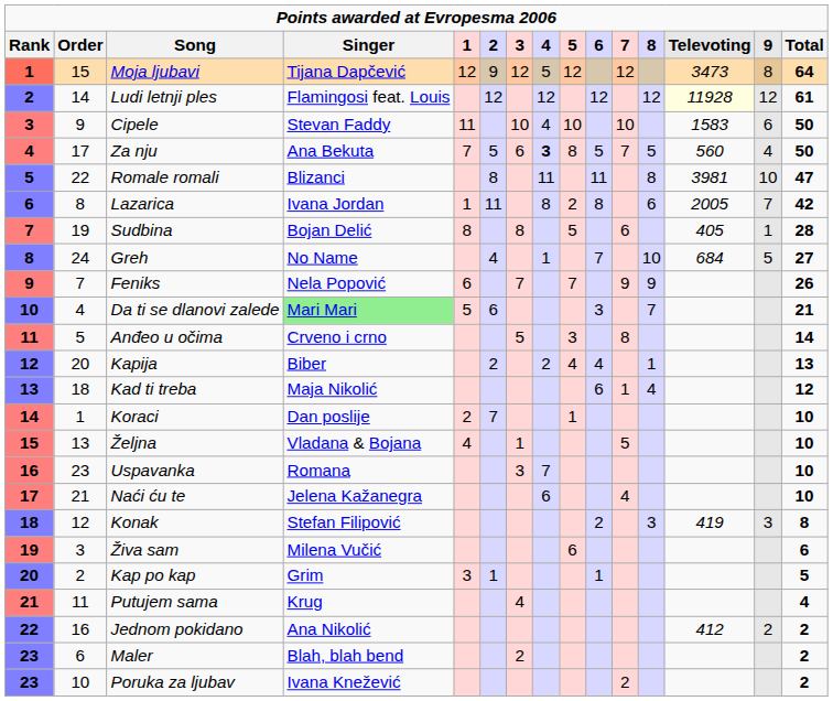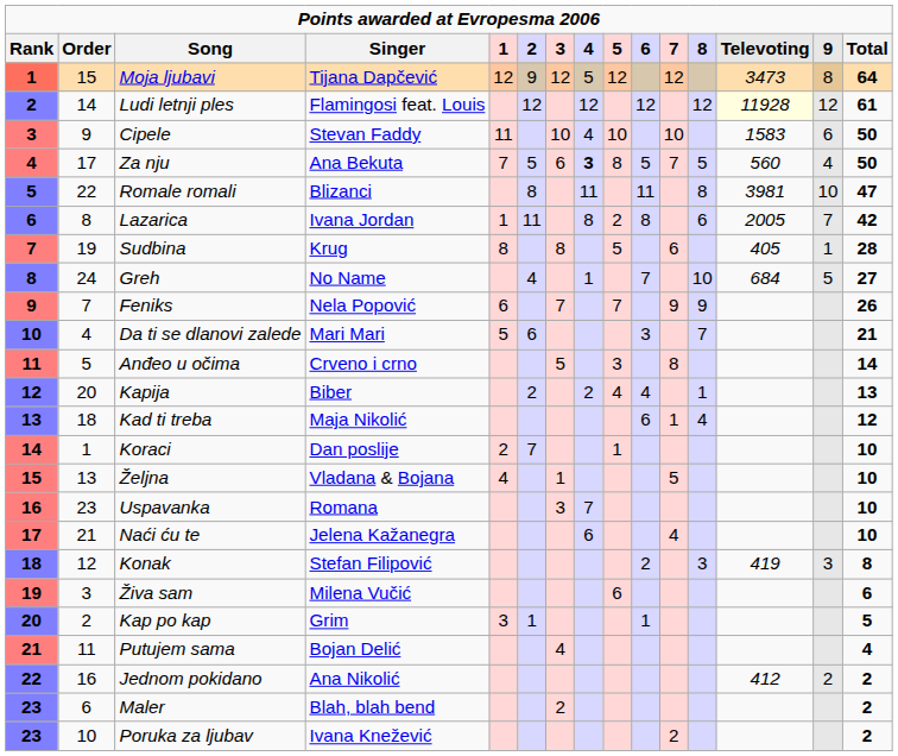Sudbina | Singer: Bojan Delić -> Krug
Da ti se dlanovi zalede | Singer: lightgreen background -> no background
Putujem sama | Singer: Krug -> Bojan Delić
